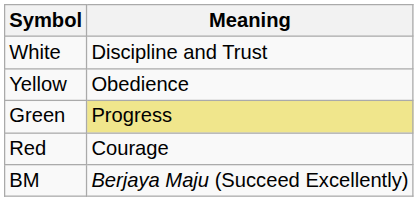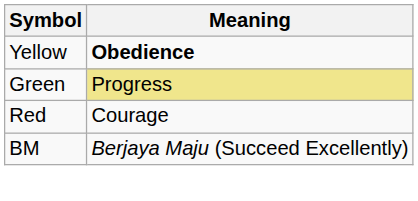- row: White | Discipline and Trust
Yellow | Meaning: normal -> bold
